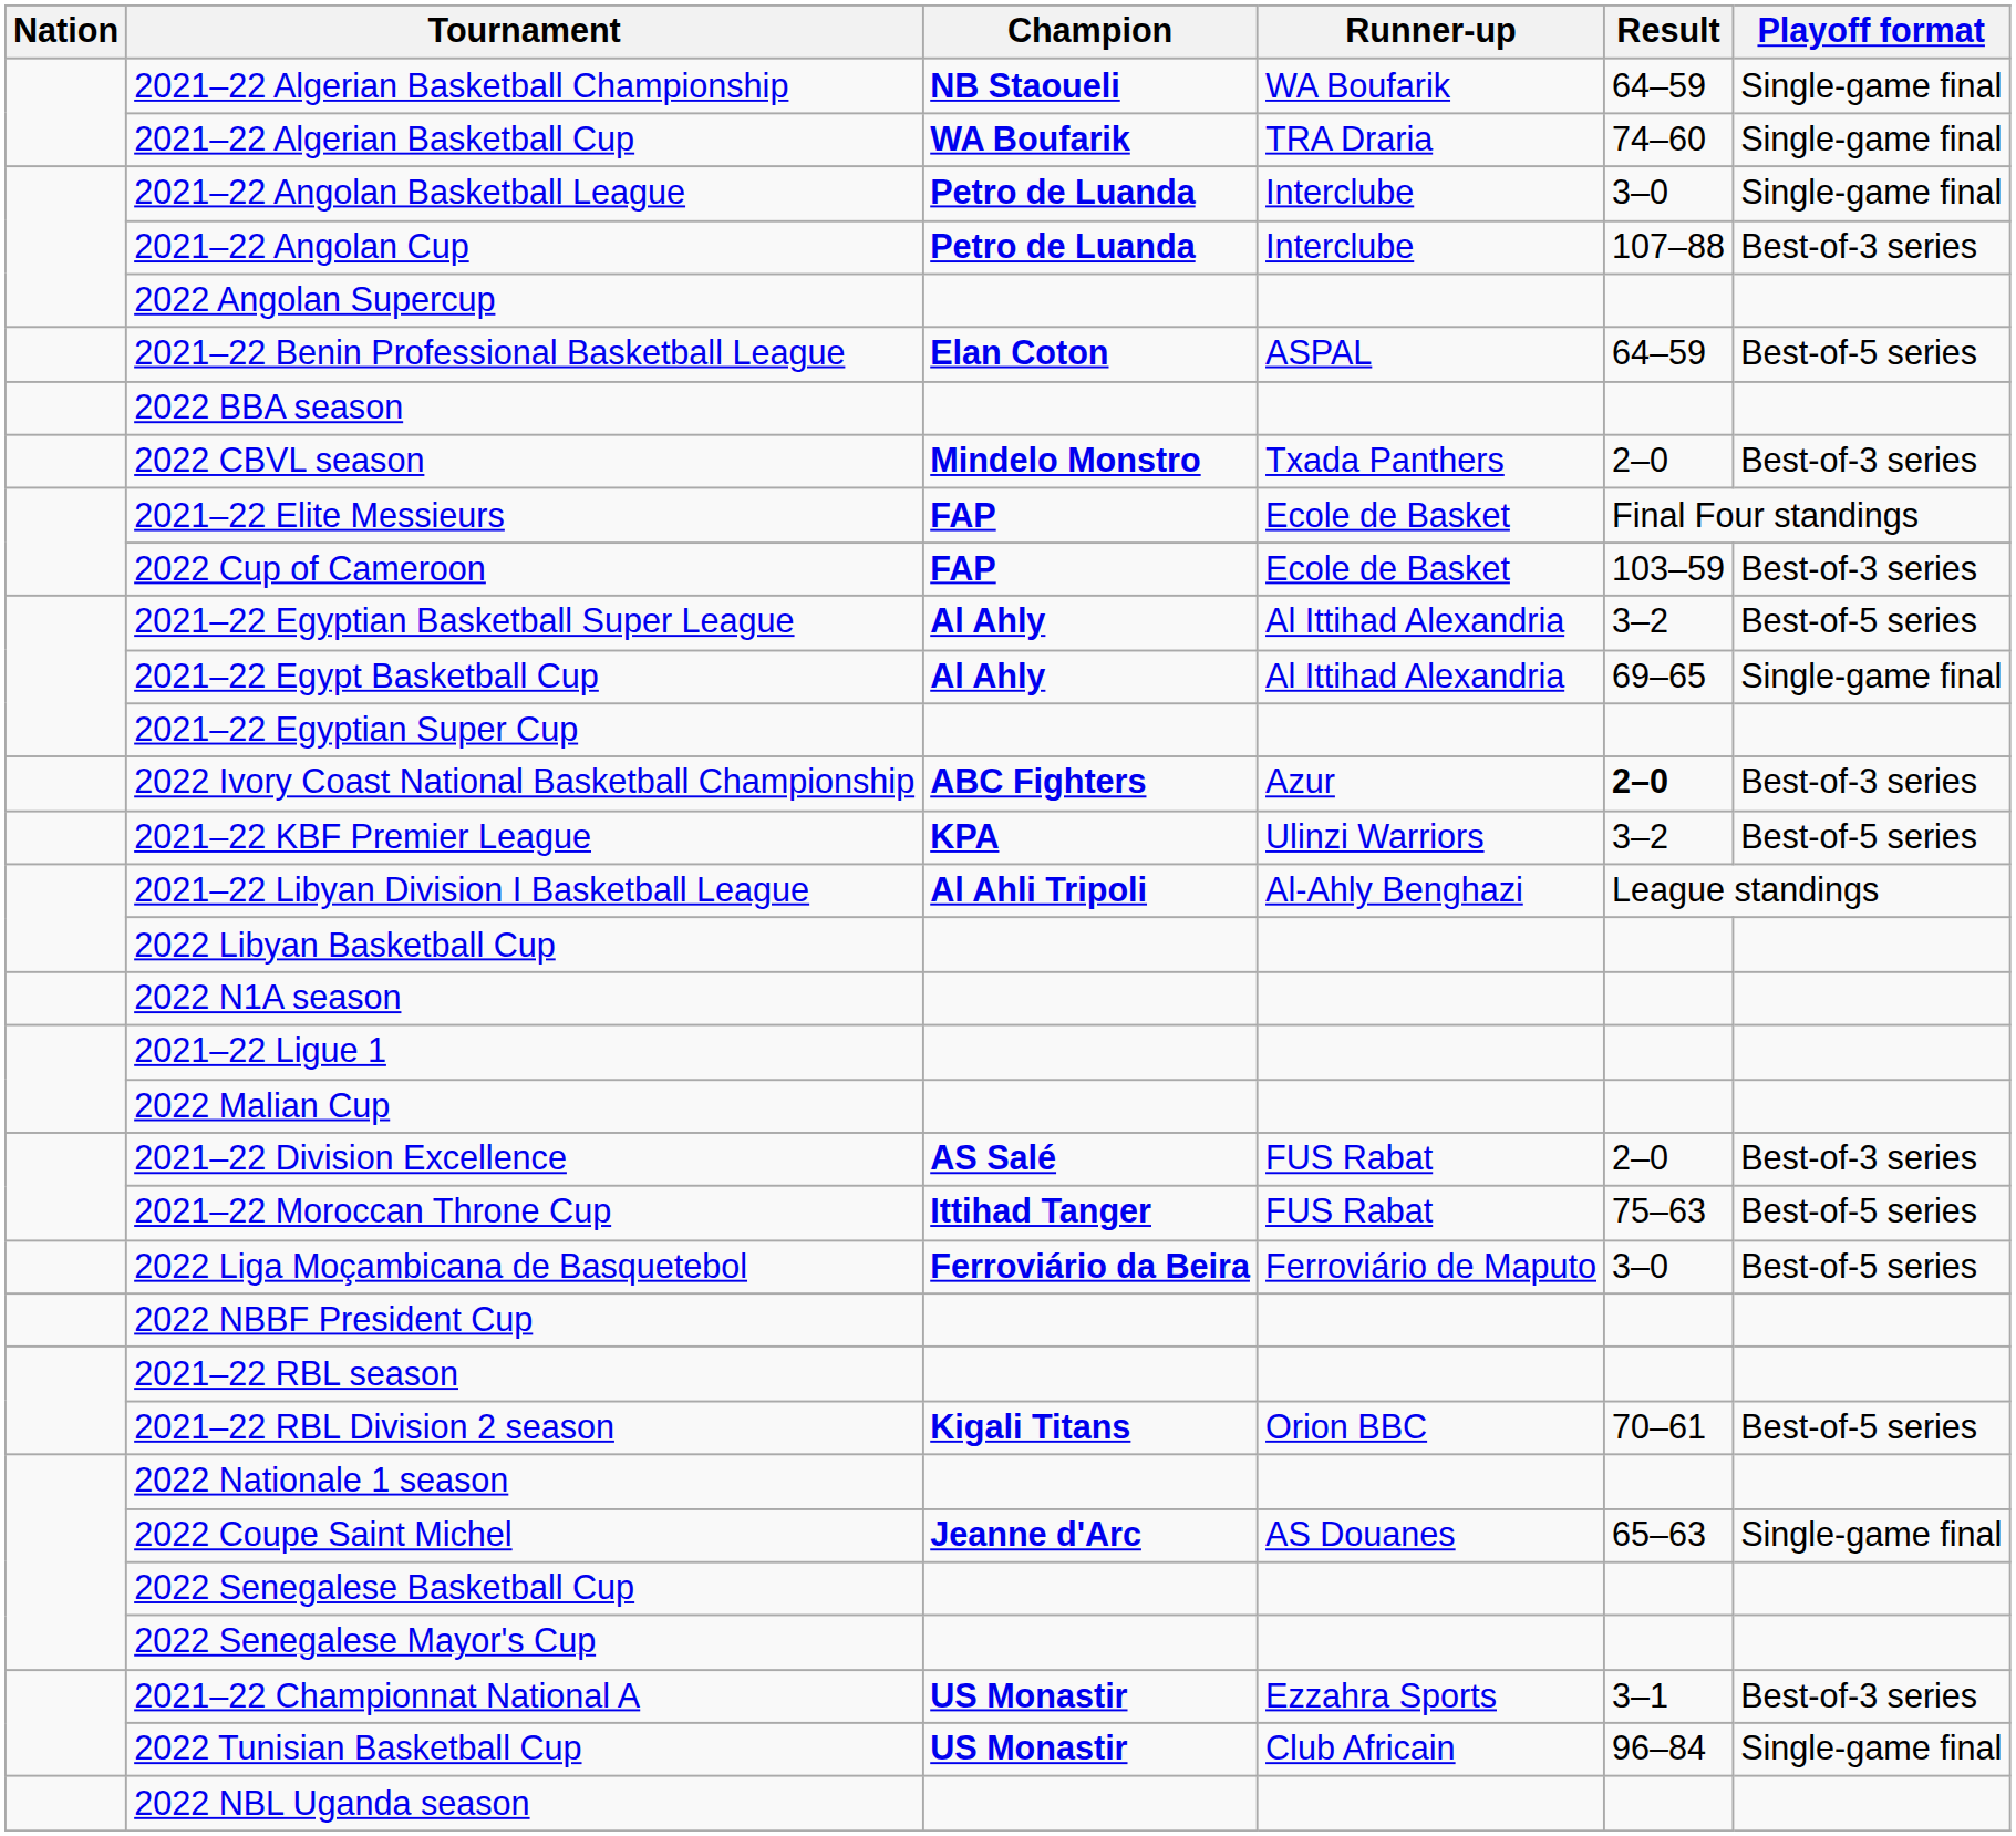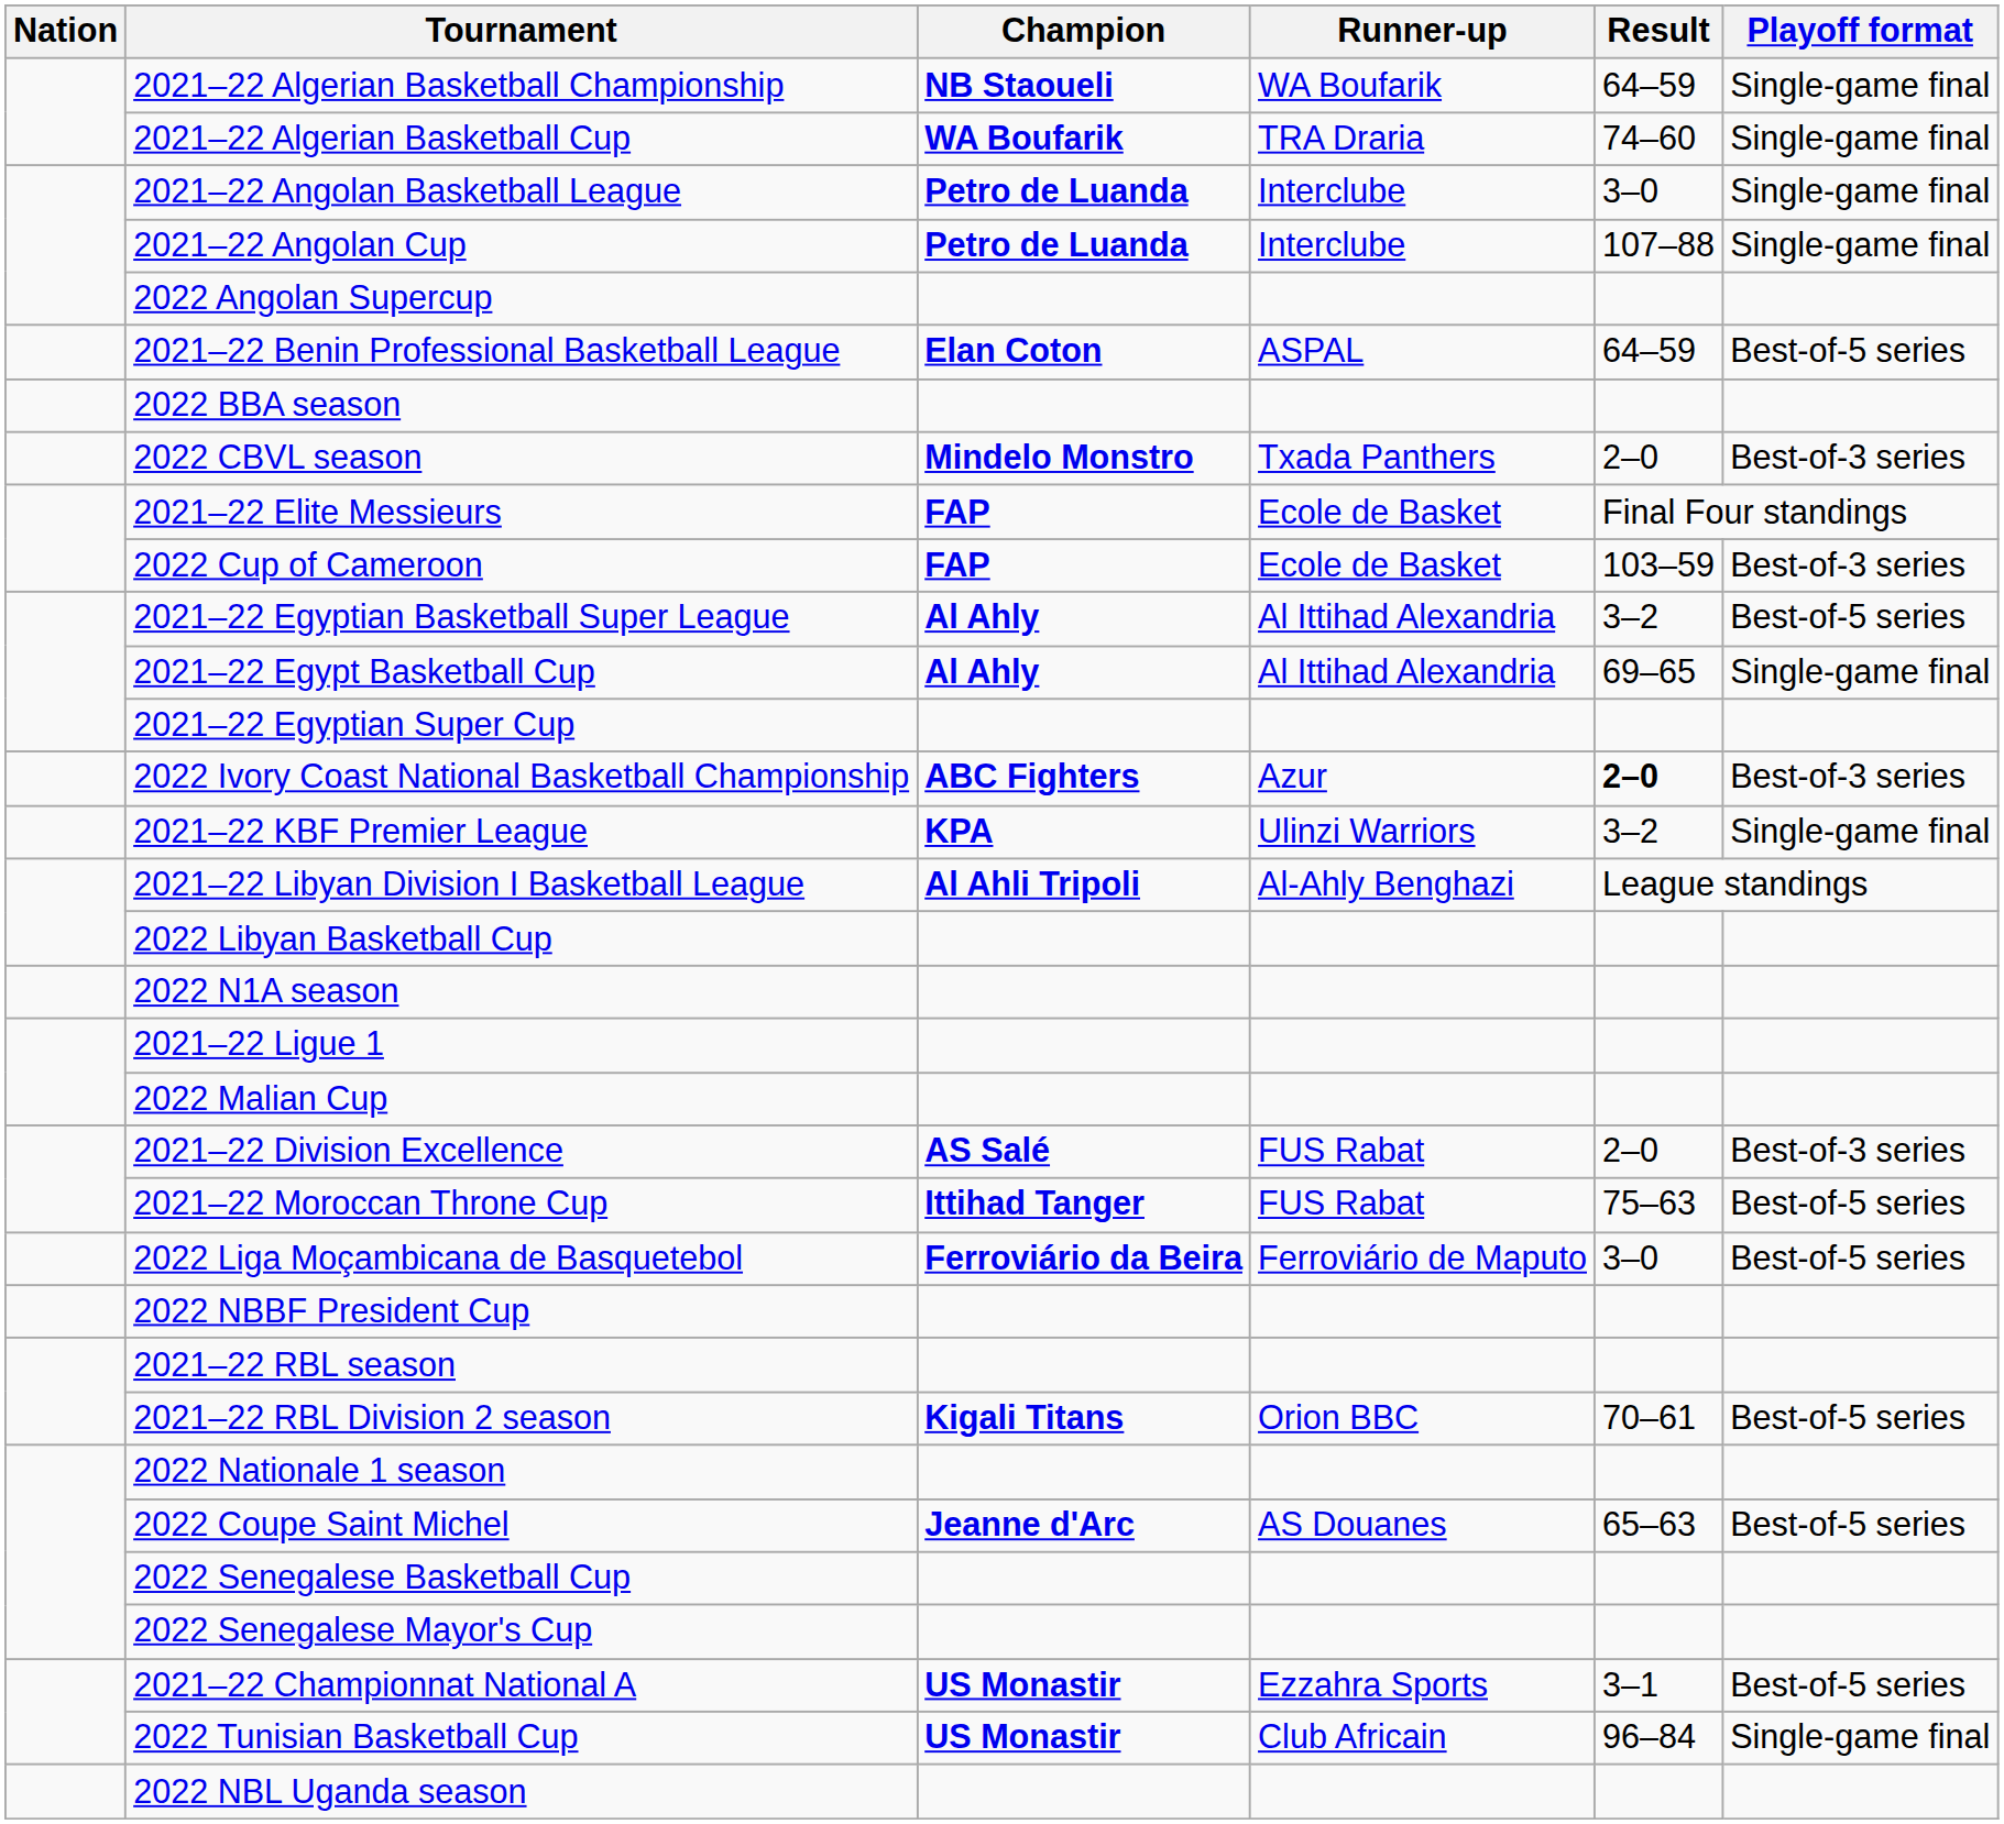2021–22 Angolan Cup | Playoff format: Best-of-3 series -> Single-game final
2021–22 KBF Premier League | Playoff format: Best-of-5 series -> Single-game final
2022 Coupe Saint Michel | Playoff format: Single-game final -> Best-of-5 series
2021–22 Championnat National A | Playoff format: Best-of-3 series -> Best-of-5 series
